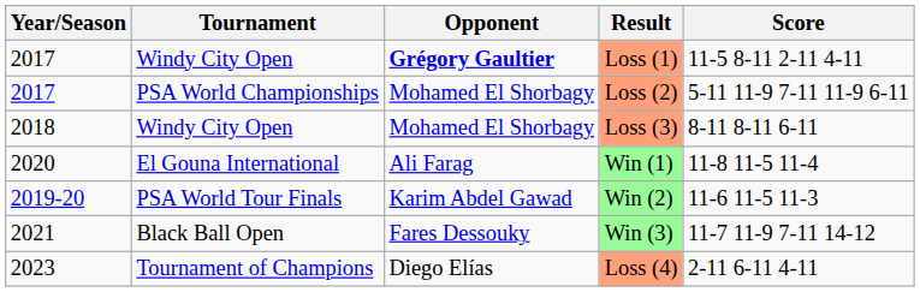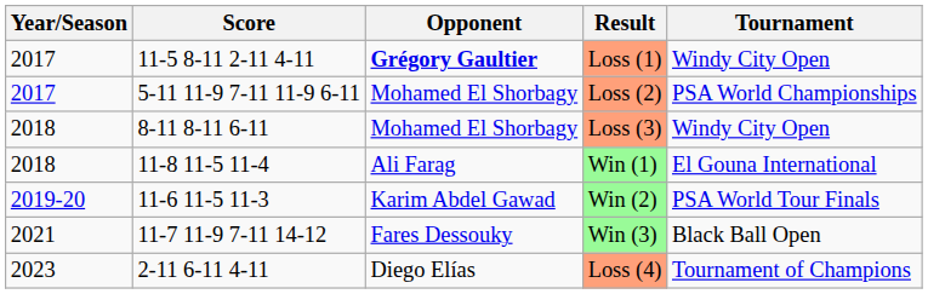columns swapped: Tournament <-> Score
Win (1) | Year/Season: 2020 -> 2018
